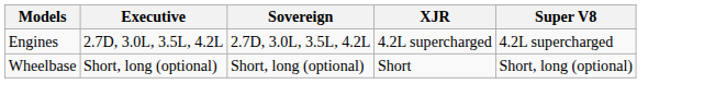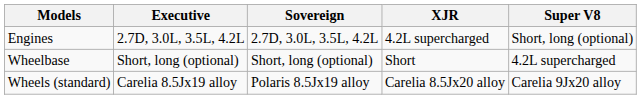Engines | Super V8: 4.2L supercharged -> Short, long (optional)
Wheelbase | Super V8: Short, long (optional) -> 4.2L supercharged
+ row: Wheels (standard) | Carelia 8.5Jx19 alloy | Polaris 8.5Jx19 alloy | Carelia 8.5Jx20 alloy | Carelia 9Jx20 alloy
